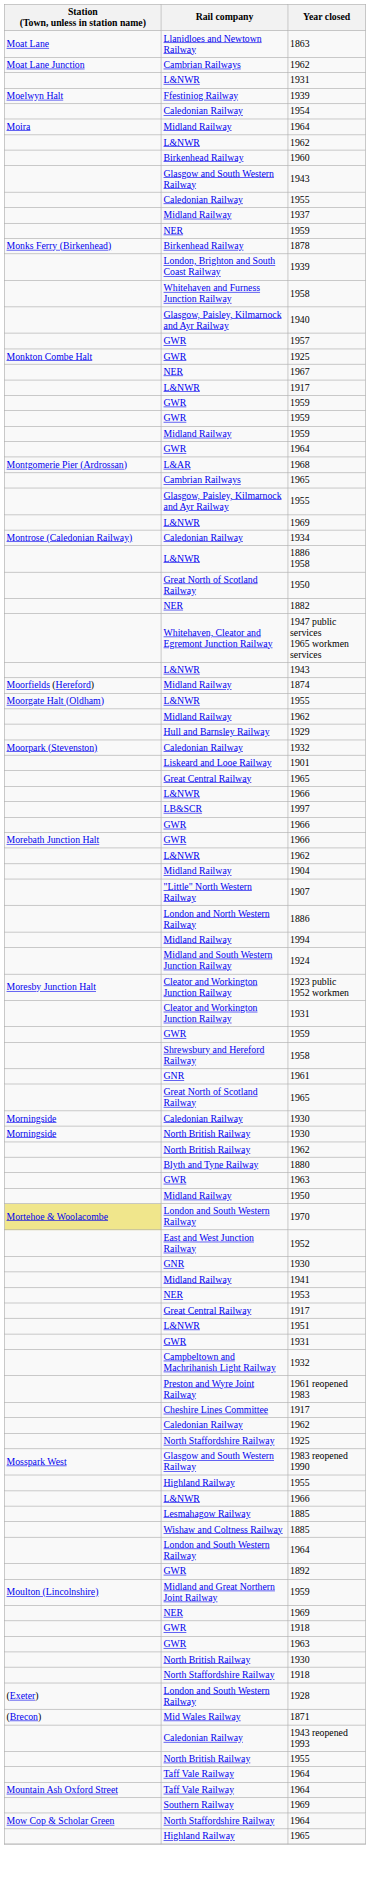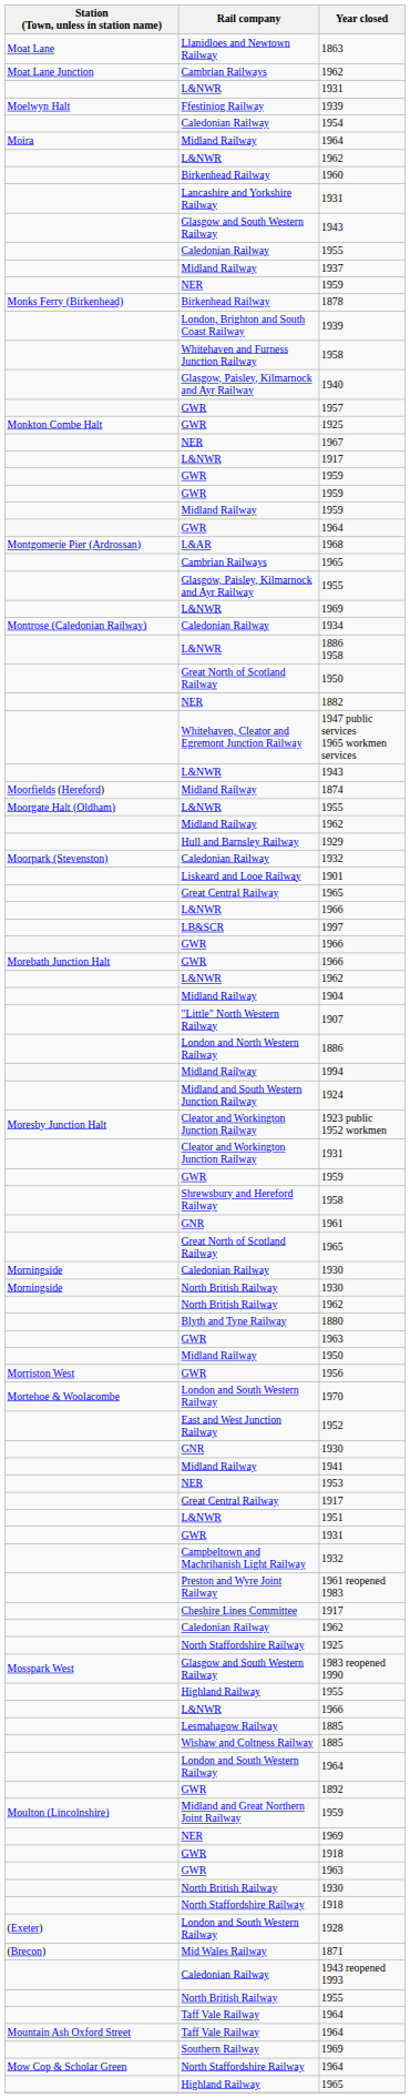+ row: Lancashire and Yorkshire Railway | 1931
+ row: Morriston West | GWR | 1956
1970 | Station (Town, unless in station name): khaki background -> no background
